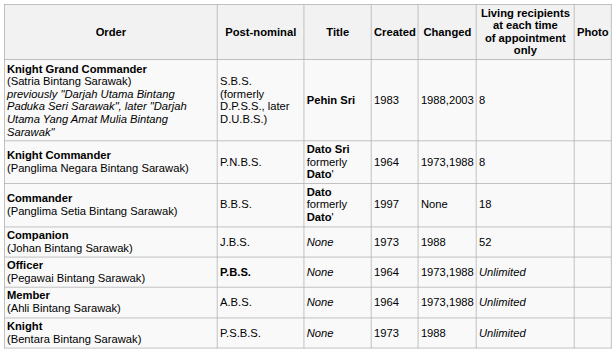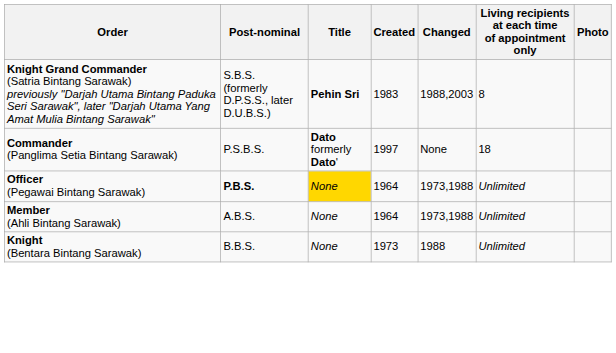- row: Knight Commander (Panglima Negara Bintang Sarawak) | P.N.B.S. | Dato Sri formerly Dato' | 1964 | 1973,1988 | 8
Commander (Panglima Setia Bintang Sarawak) | Post-nominal: B.B.S. -> P.S.B.S.
- row: Companion (Johan Bintang Sarawak) | J.B.S. | None | 1973 | 1988 | 52
Officer (Pegawai Bintang Sarawak) | Title: no background -> gold background
Knight (Bentara Bintang Sarawak) | Post-nominal: P.S.B.S. -> B.B.S.
